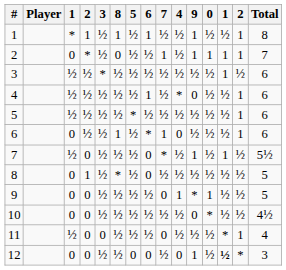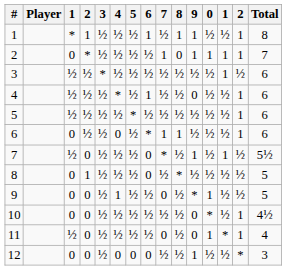columns swapped: 4 <-> 8
10 | column 14: ½ -> 1
11 | 3: 0 -> ½
11 | 9: ½ -> 0
11 | 0: ½ -> 1
12 | column 13: bold -> normal
